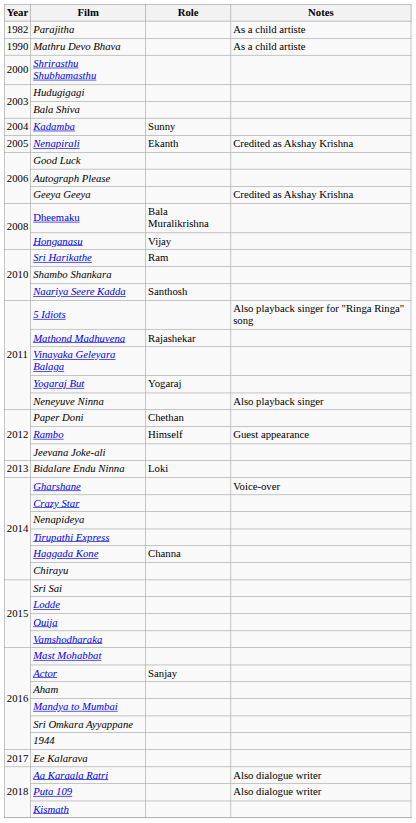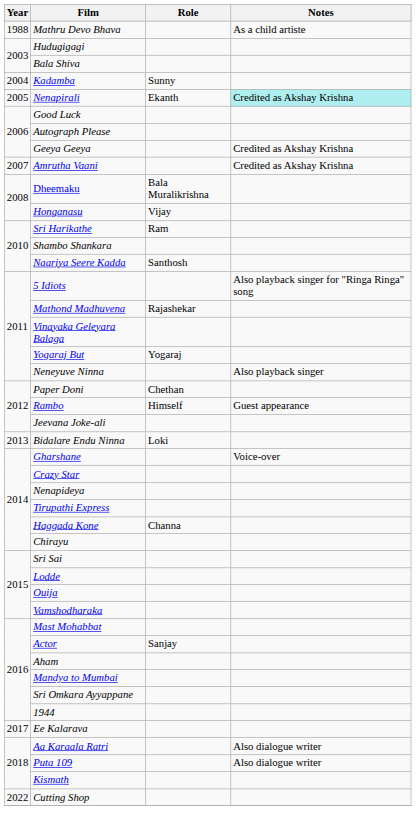- row: 1982 | Parajitha | As a child artiste
Mathru Devo Bhava | Year: 1990 -> 1988
- row: 2000 | Shrirasthu Shubhamasthu
Nenapirali | Notes: no background -> paleturquoise background
+ row: 2007 | Amrutha Vaani | Credited as Akshay Krishna
+ row: 2022 | Cutting Shop
